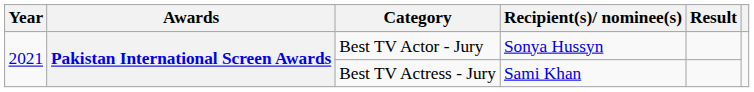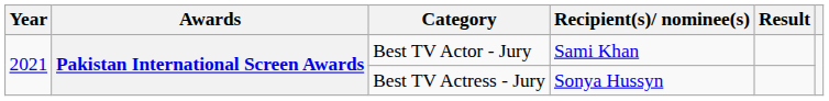Best TV Actor - Jury | Recipient(s)/ nominee(s): Sonya Hussyn -> Sami Khan
Best TV Actress - Jury | Recipient(s)/ nominee(s): Sami Khan -> Sonya Hussyn
